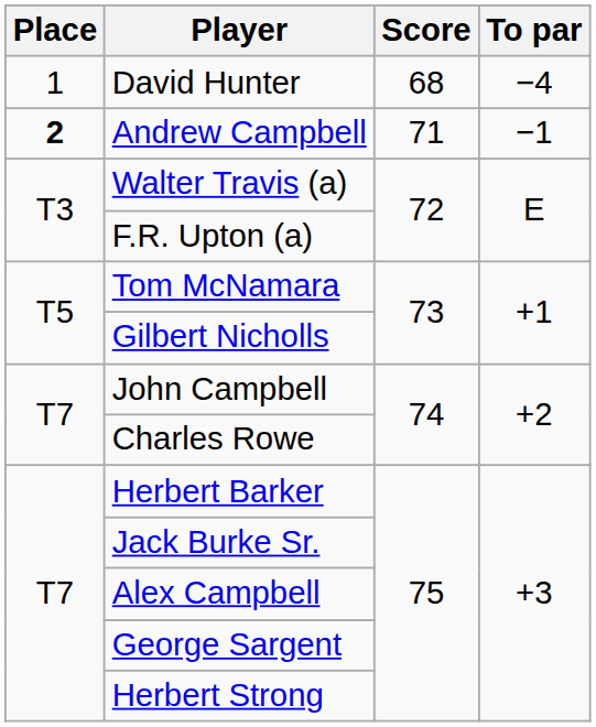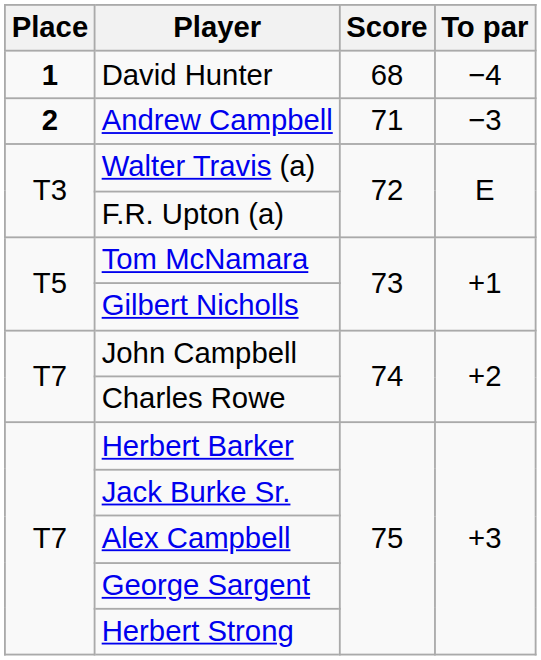David Hunter | Place: normal -> bold
Andrew Campbell | To par: −1 -> −3
